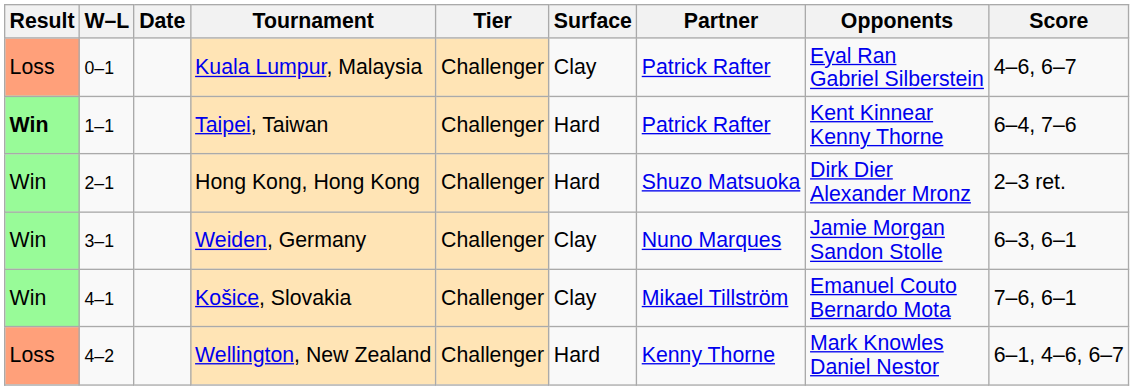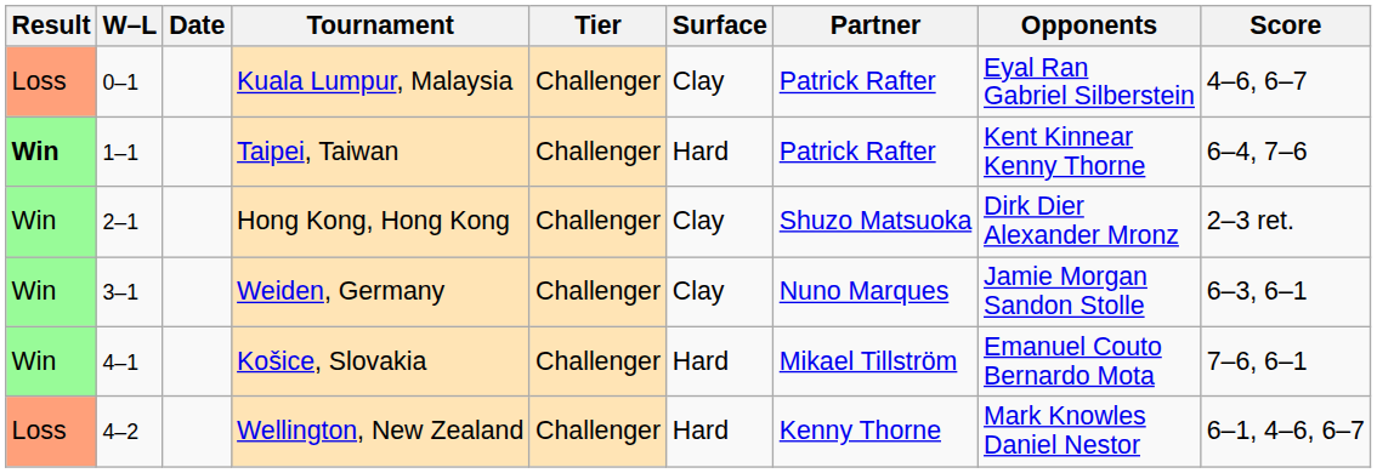Hong Kong, Hong Kong | Surface: Hard -> Clay
Košice, Slovakia | Surface: Clay -> Hard
